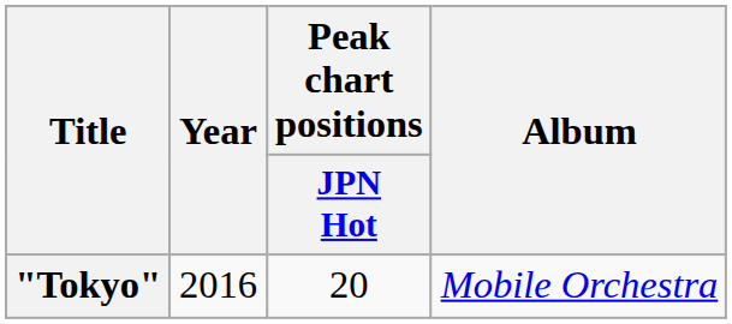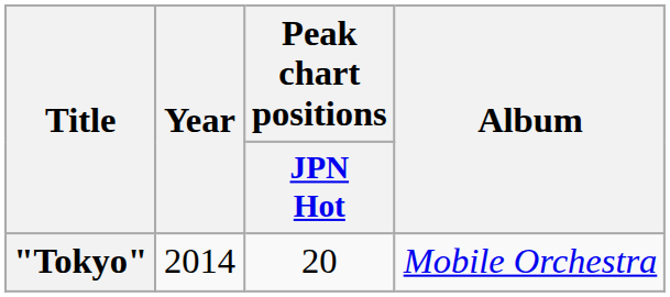"Tokyo" | Year: 2016 -> 2014
